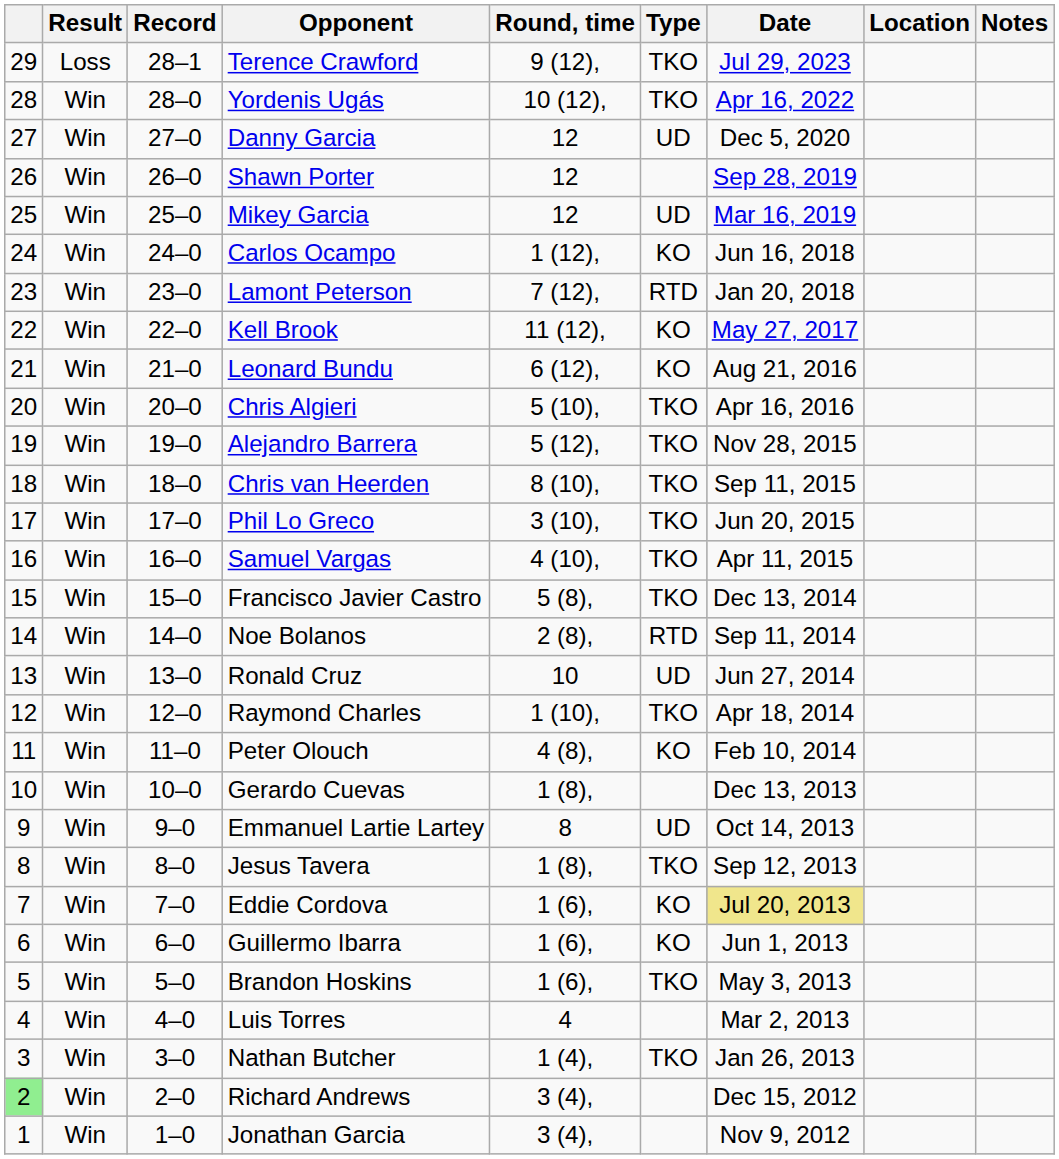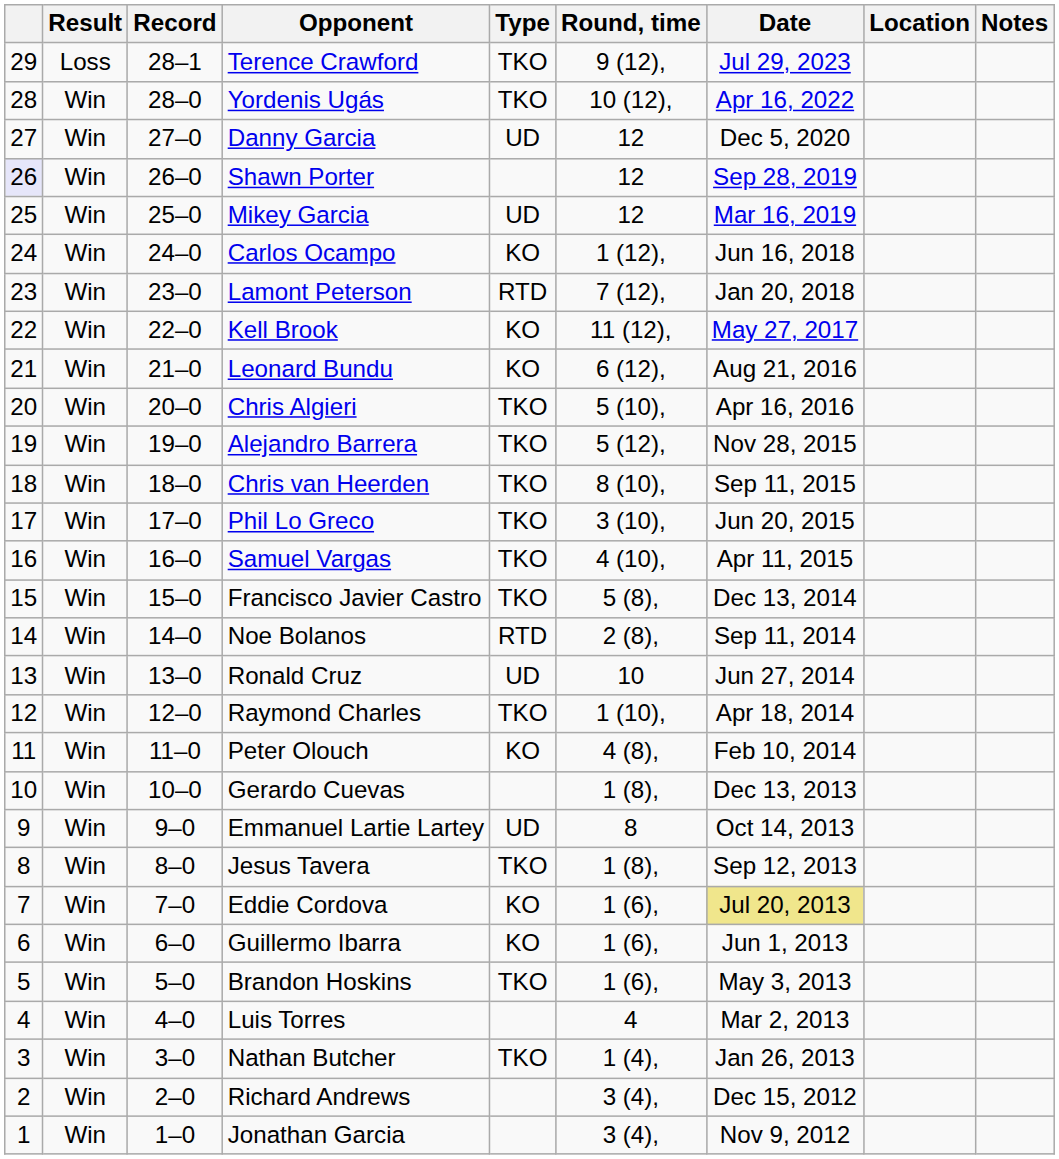columns swapped: Type <-> Round, time
Shawn Porter | column 1: no background -> lavender background
Richard Andrews | column 1: lightgreen background -> no background
